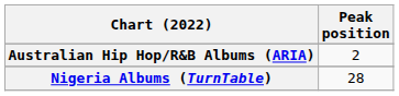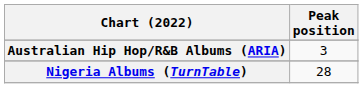Australian Hip Hop/R&B Albums (ARIA) | Peak position: 2 -> 3
